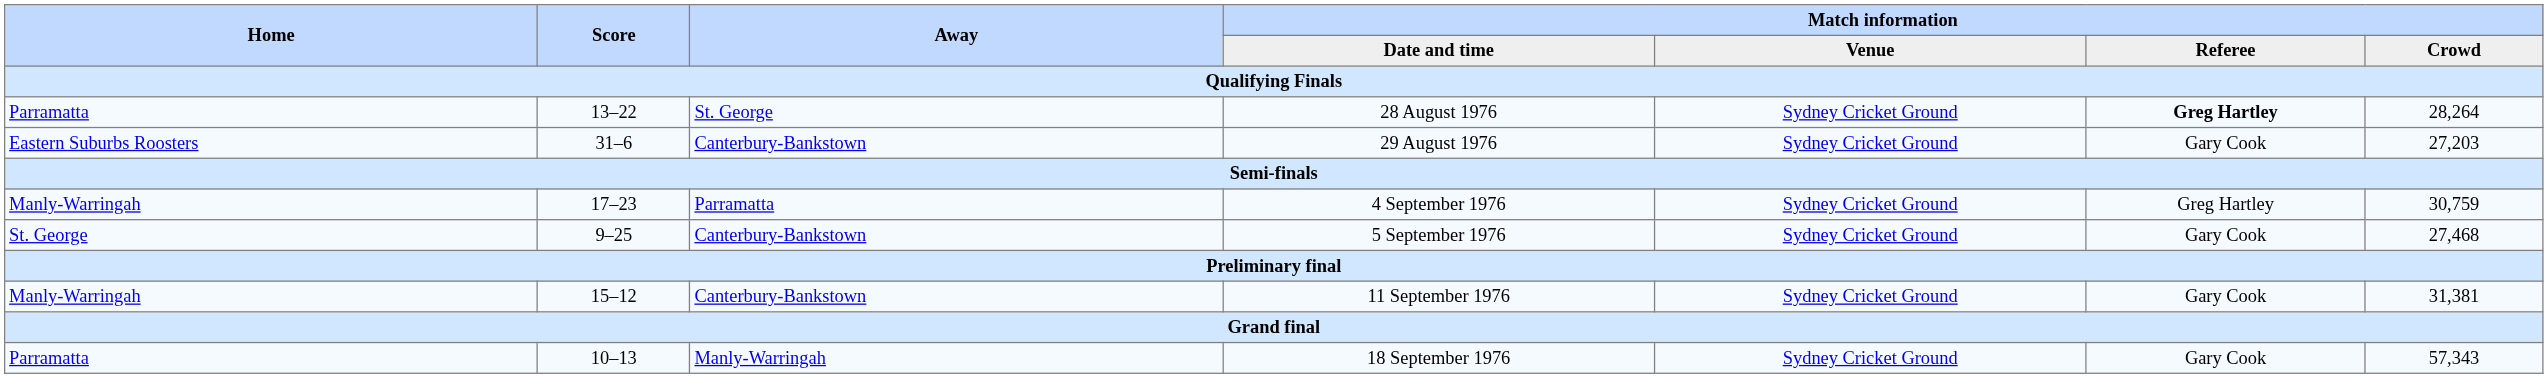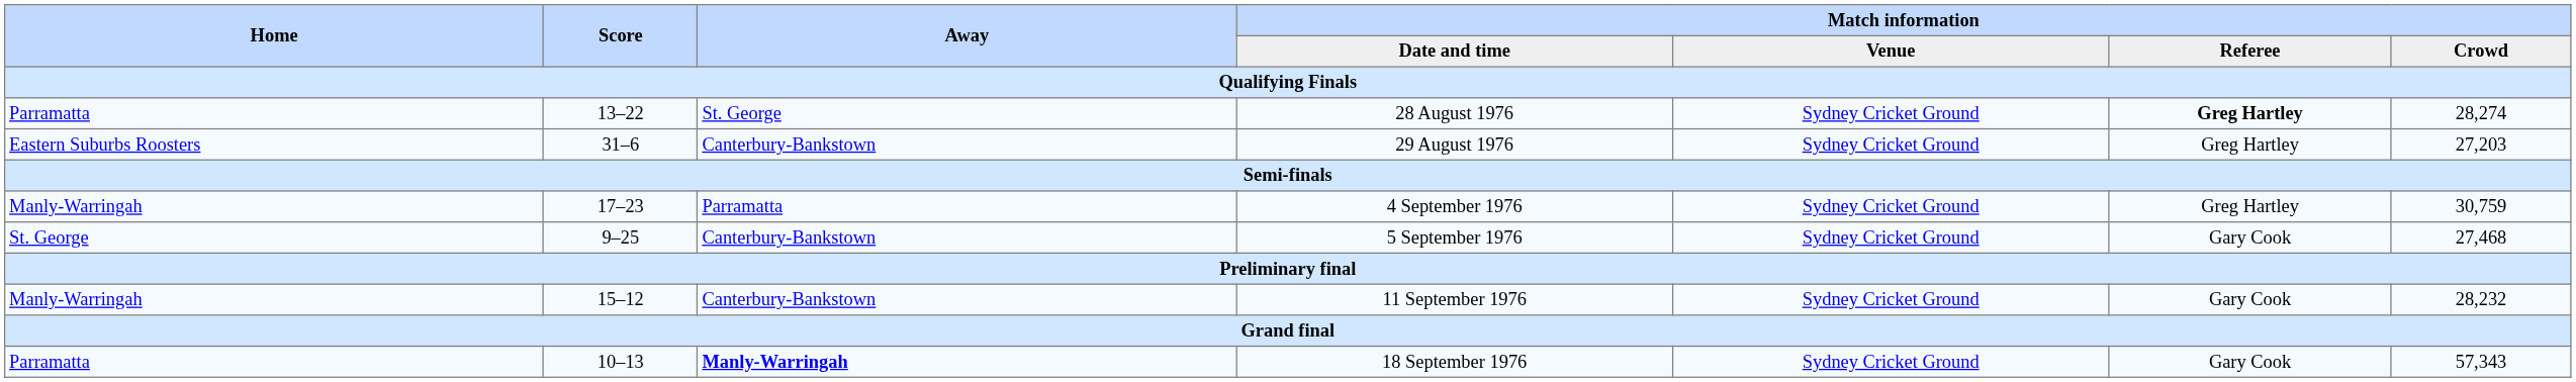28 August 1976 | Match information / Crowd: 28,264 -> 28,274
29 August 1976 | Match information / Referee: Gary Cook -> Greg Hartley
11 September 1976 | Match information / Crowd: 31,381 -> 28,232
18 September 1976 | Away: normal -> bold
